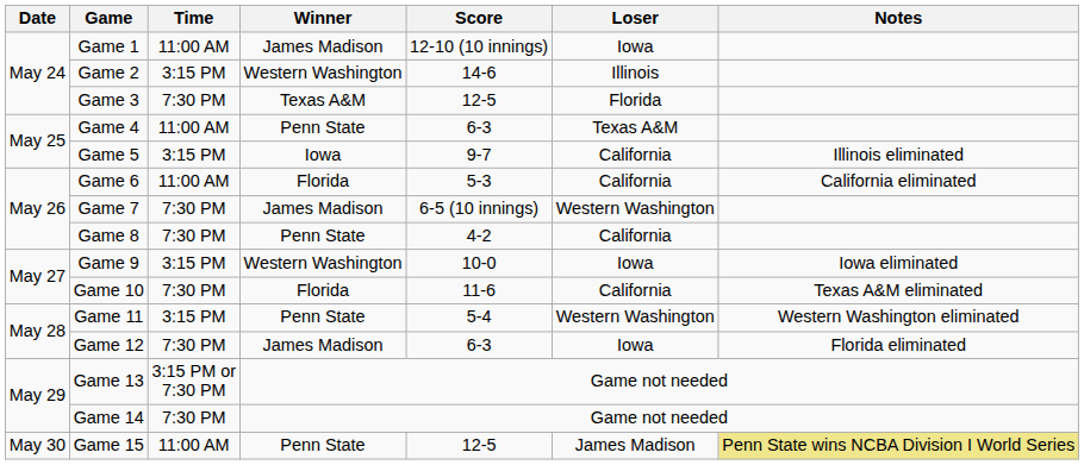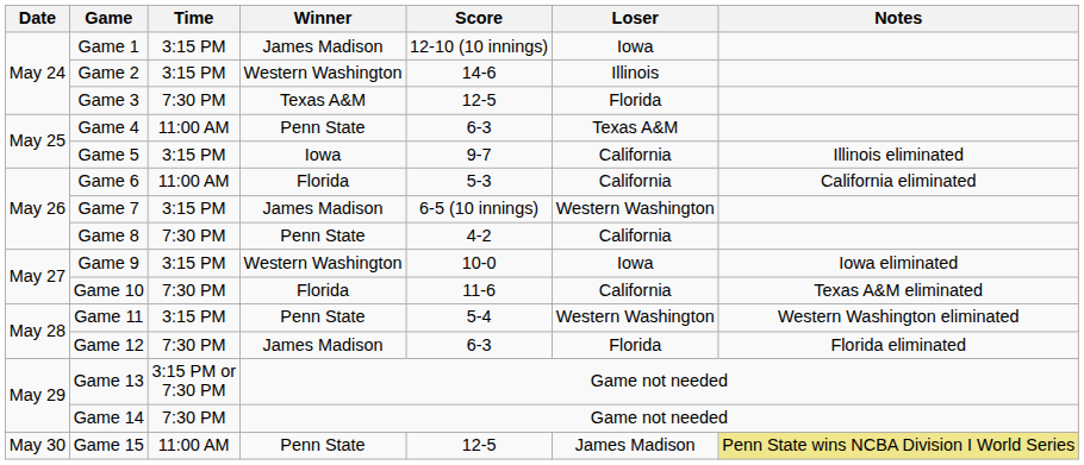Game 1 | Time: 11:00 AM -> 3:15 PM
Game 7 | Time: 7:30 PM -> 3:15 PM
Game 12 | Loser: Iowa -> Florida
